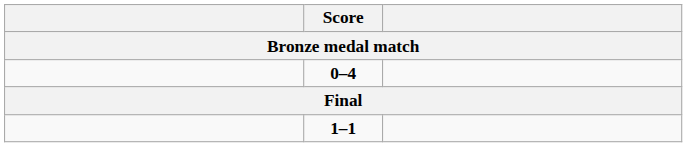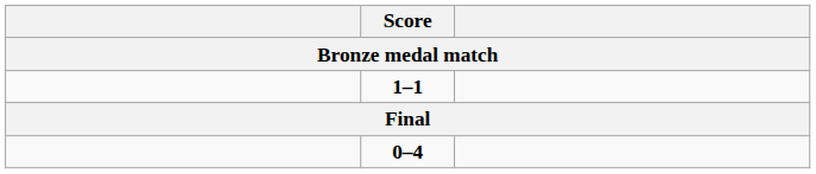rows swapped: 0–4 <-> 1–1
